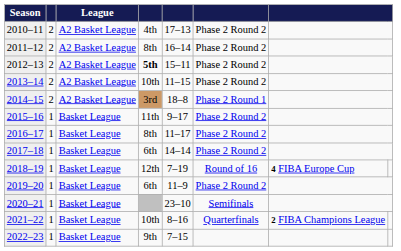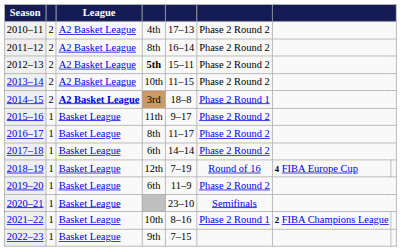2014–15 | League: normal -> bold
2021–22 | column 6: Quarterfinals -> Phase 2 Round 1
